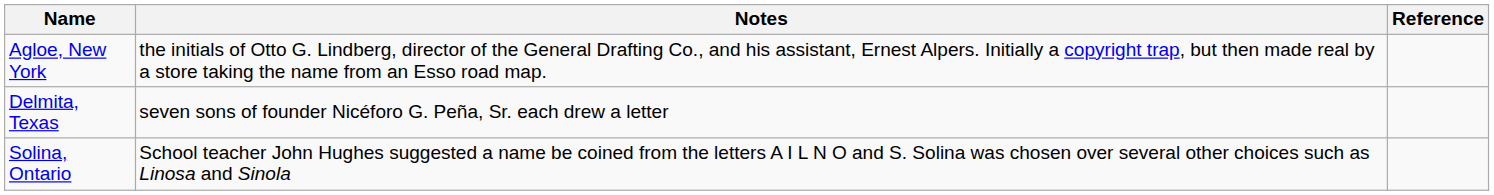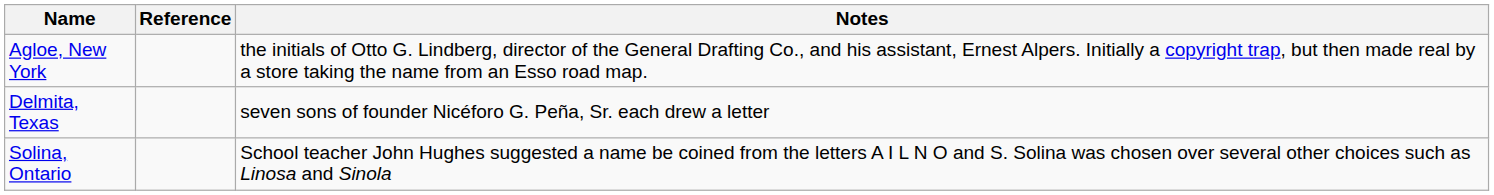columns swapped: Notes <-> Reference
